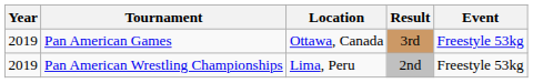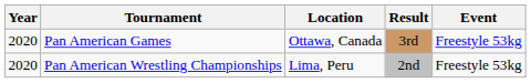Pan American Games | Year: 2019 -> 2020
Pan American Wrestling Championships | Year: 2019 -> 2020
